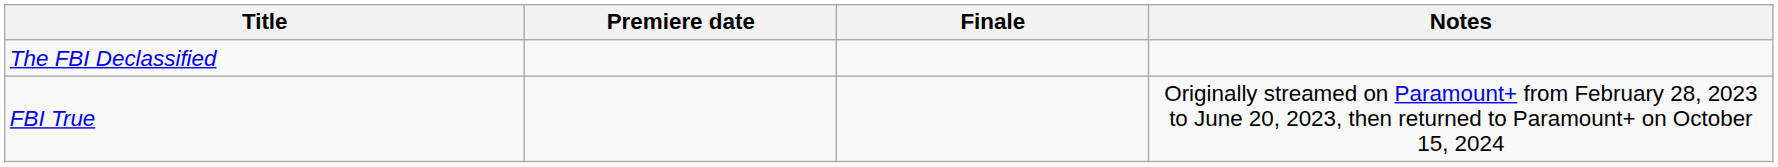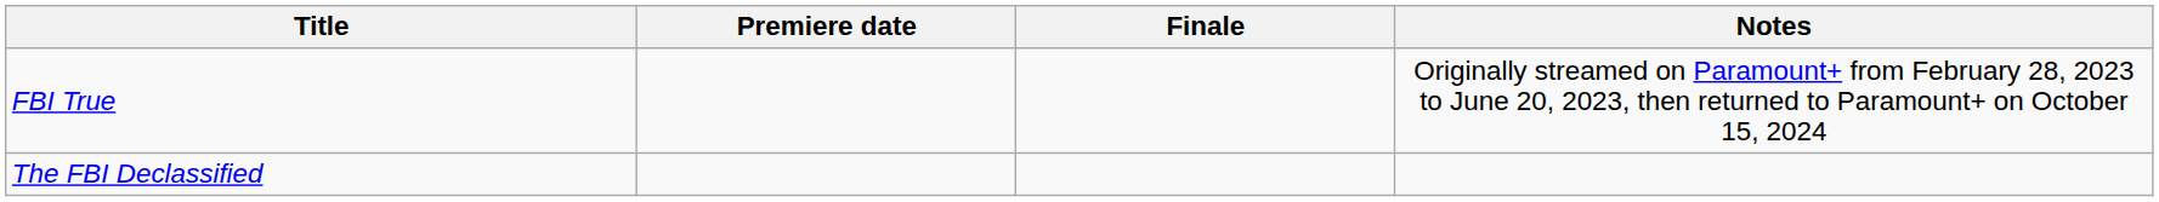rows swapped: The FBI Declassified <-> FBI True
